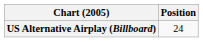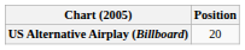US Alternative Airplay (Billboard) | Position: 24 -> 20
